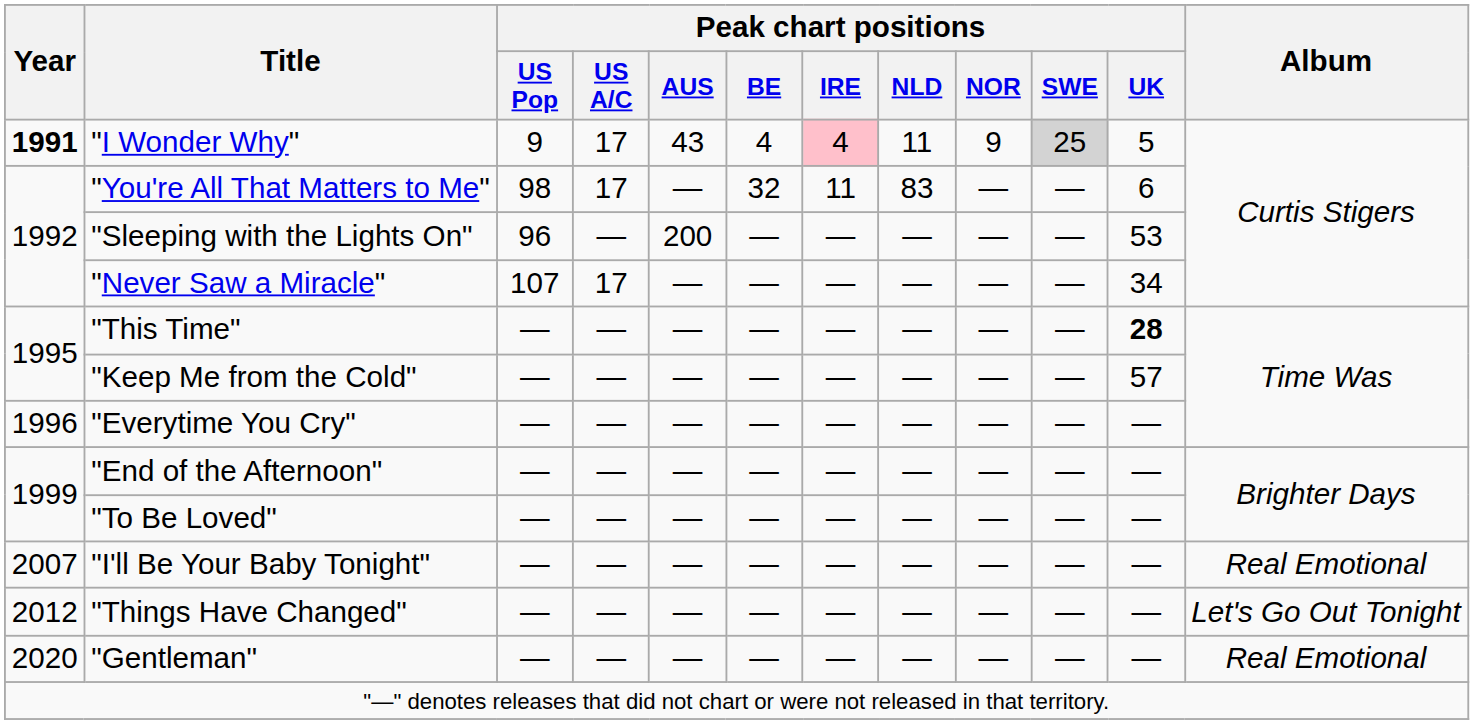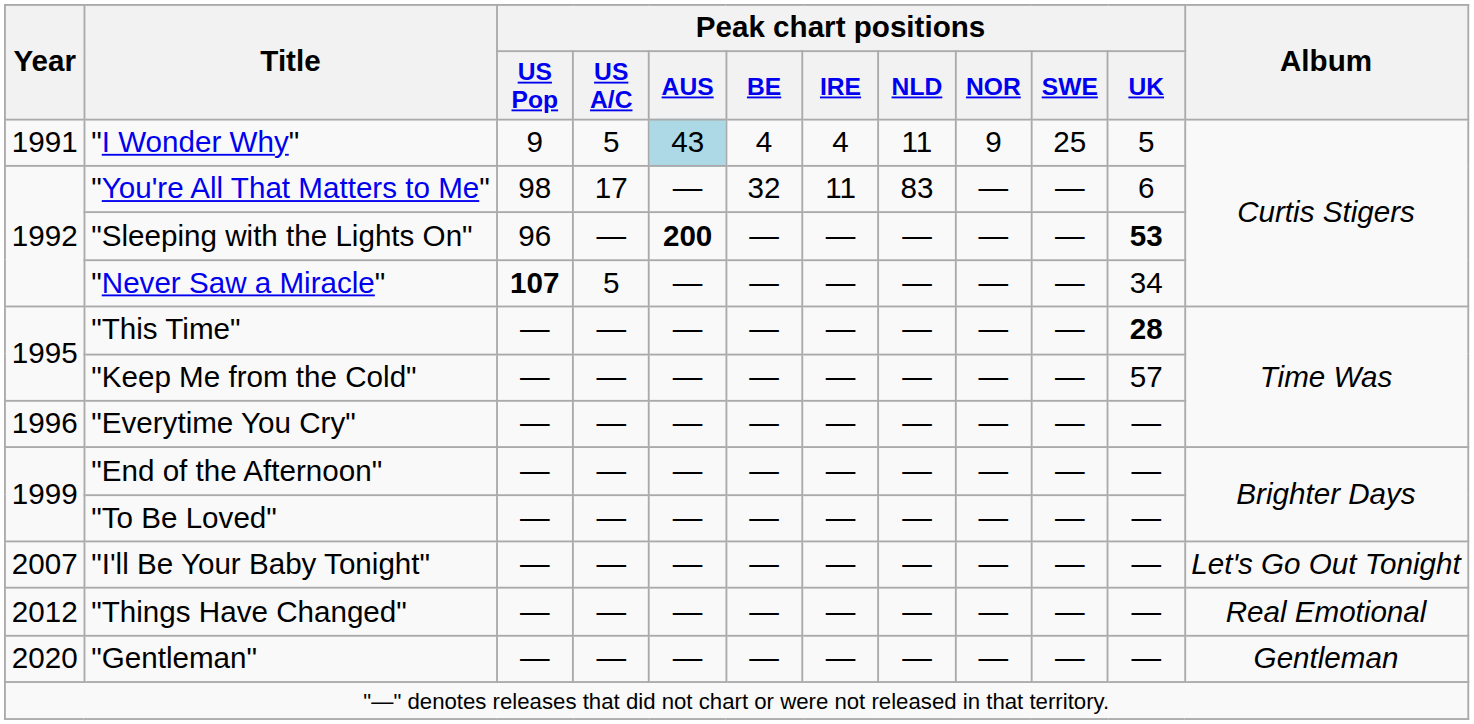"I Wonder Why" | Year: bold -> normal
"I Wonder Why" | Peak chart positions / US A/C: 17 -> 5
"I Wonder Why" | Peak chart positions / AUS: no background -> lightblue background
"I Wonder Why" | Peak chart positions / IRE: pink background -> no background
"I Wonder Why" | Peak chart positions / SWE: lightgrey background -> no background
"Sleeping with the Lights On" | Peak chart positions / AUS: normal -> bold
"Sleeping with the Lights On" | Peak chart positions / UK: normal -> bold
"Never Saw a Miracle" | Peak chart positions / US Pop: normal -> bold
"Never Saw a Miracle" | Peak chart positions / US A/C: 17 -> 5
"I'll Be Your Baby Tonight" | Album: Real Emotional -> Let's Go Out Tonight
"Things Have Changed" | Album: Let's Go Out Tonight -> Real Emotional
"Gentleman" | Album: Real Emotional -> Gentleman
